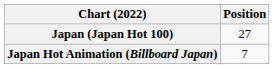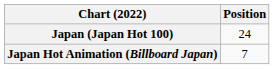Japan (Japan Hot 100) | Position: 27 -> 24
